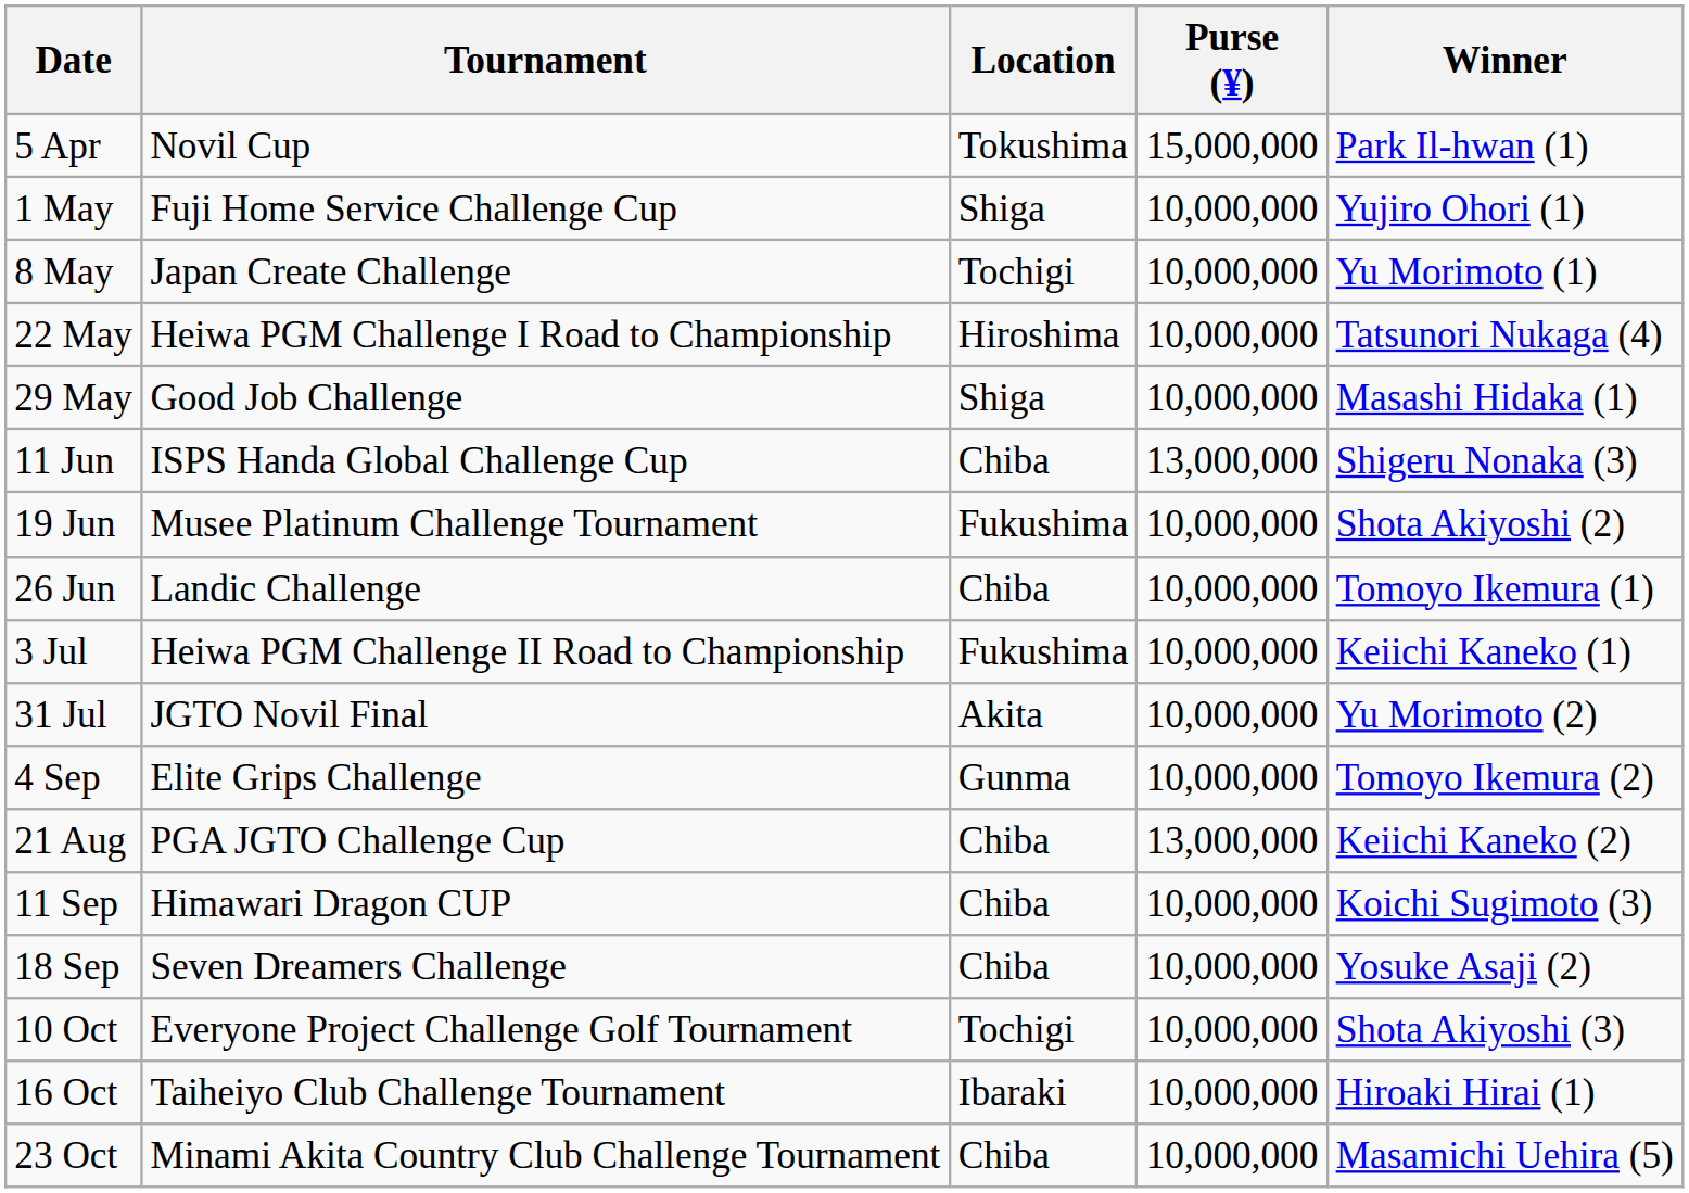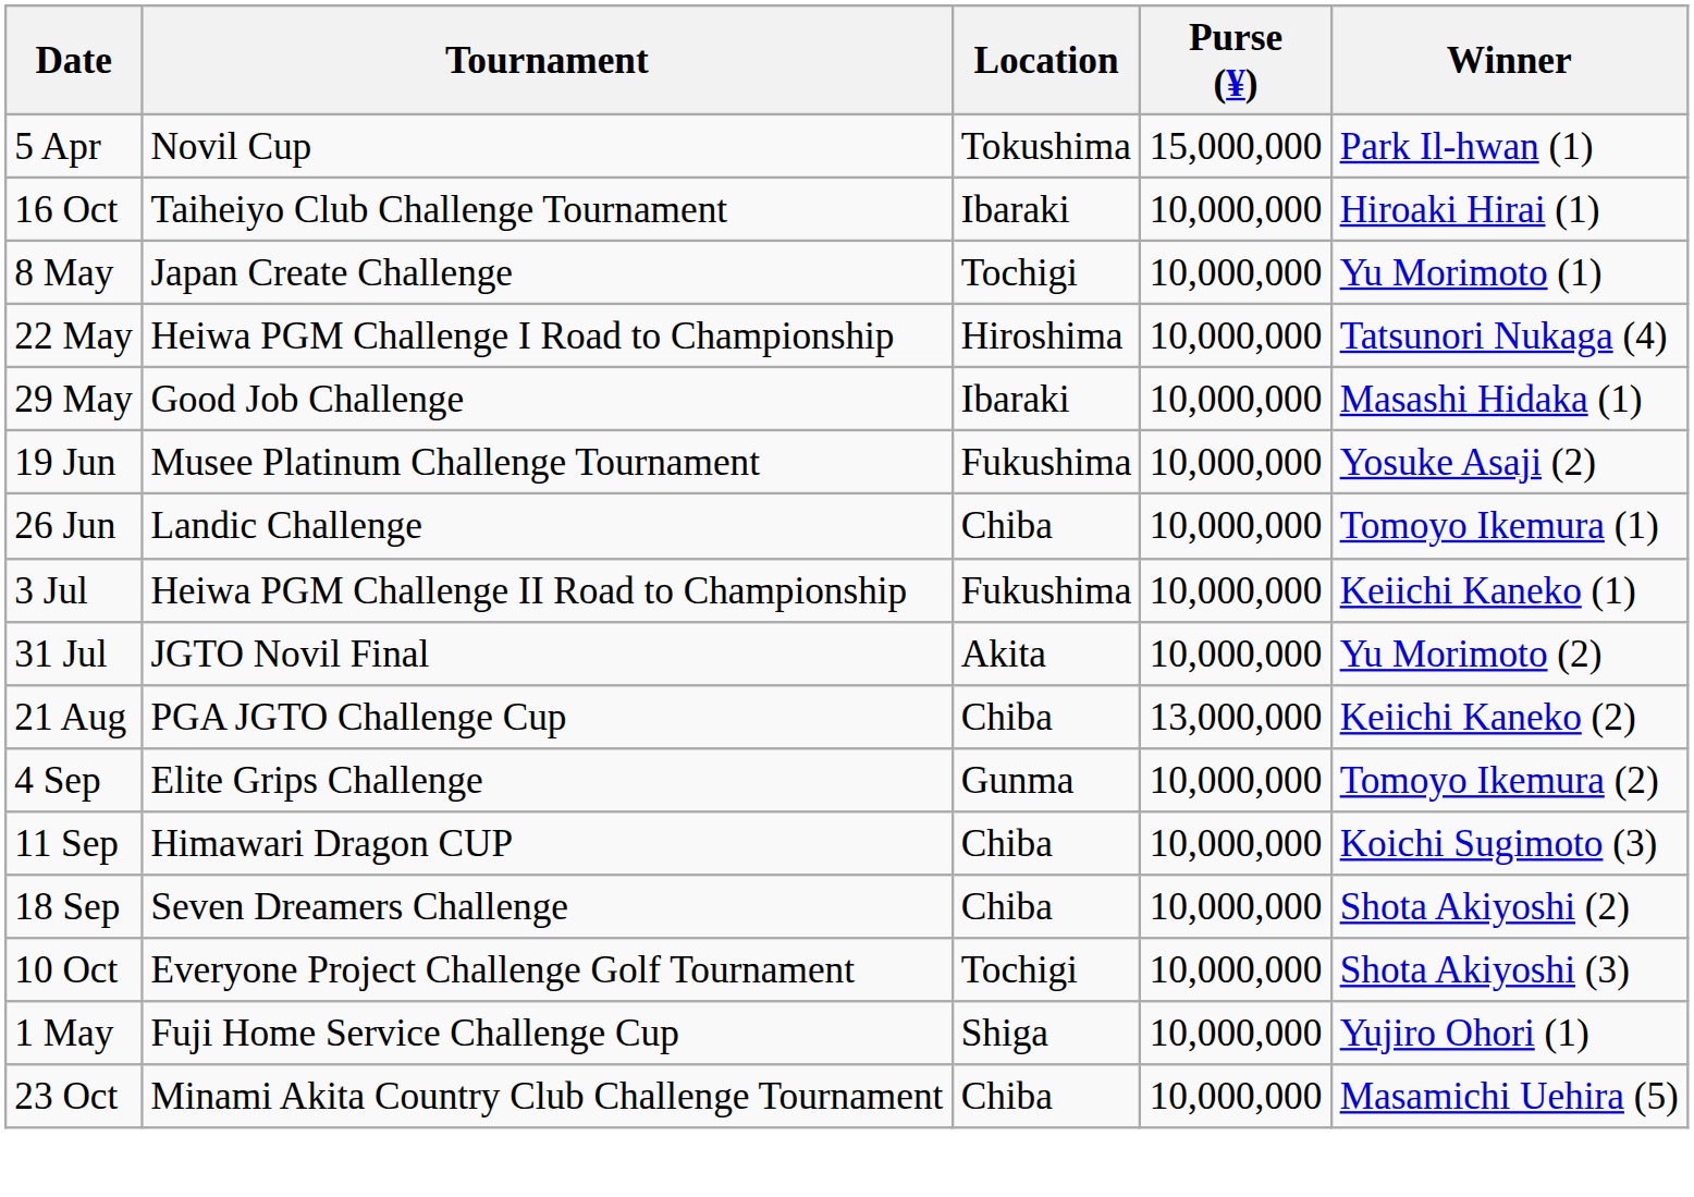rows swapped: 1 May <-> 16 Oct
29 May | Location: Shiga -> Ibaraki
- row: 11 Jun | ISPS Handa Global Challenge Cup | Chiba | 13,000,000 | Shigeru Nonaka (3)
19 Jun | Winner: Shota Akiyoshi (2) -> Yosuke Asaji (2)
rows swapped: 21 Aug <-> 4 Sep
18 Sep | Winner: Yosuke Asaji (2) -> Shota Akiyoshi (2)
